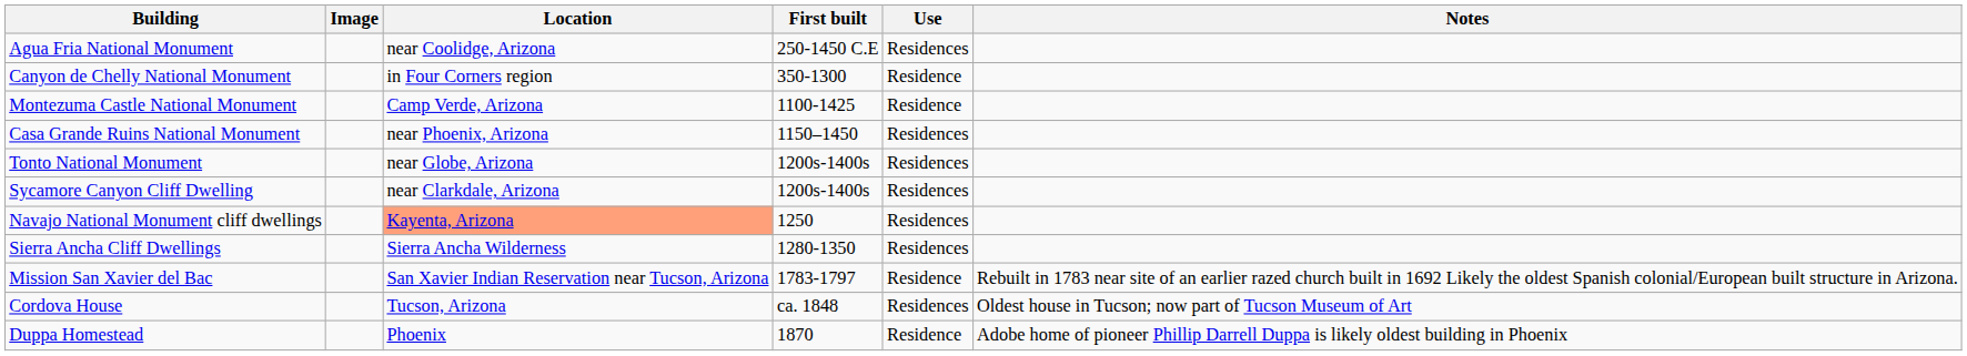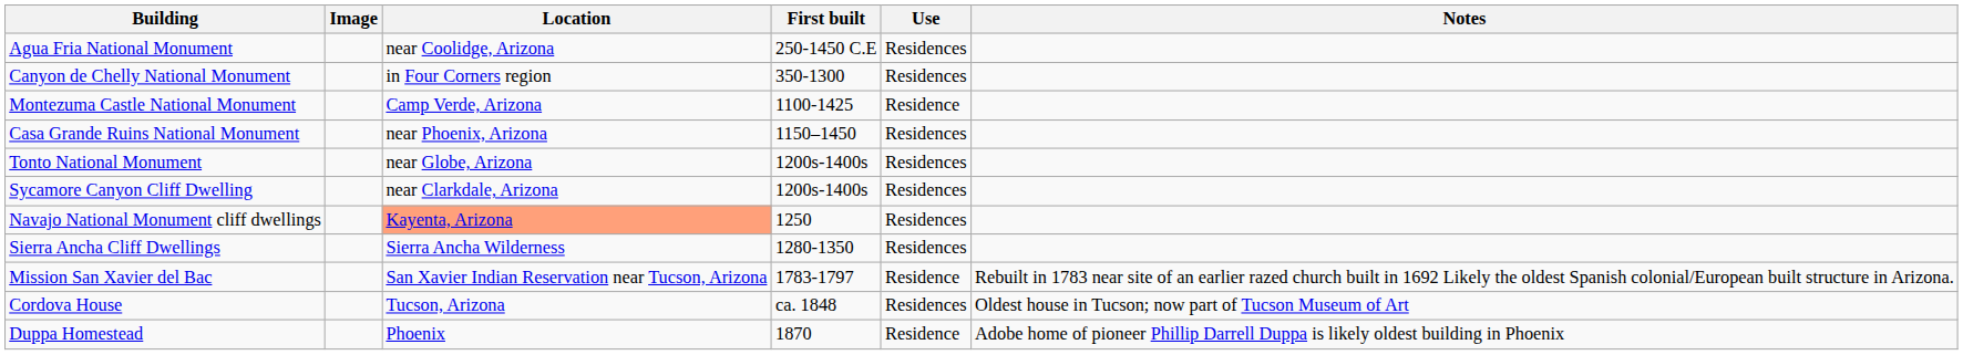Canyon de Chelly National Monument | Use: Residence -> Residences
